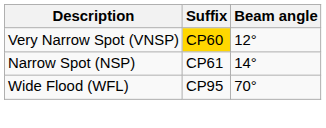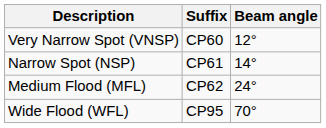Very Narrow Spot (VNSP) | Suffix: gold background -> no background
+ row: Medium Flood (MFL) | CP62 | 24°
